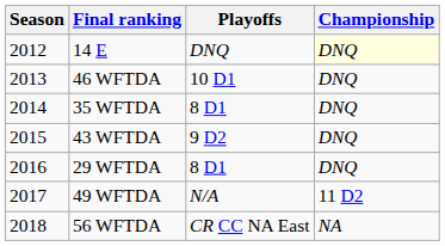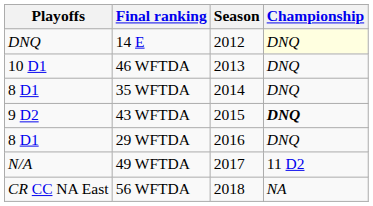columns swapped: Season <-> Playoffs
43 WFTDA | Championship: normal -> bold
